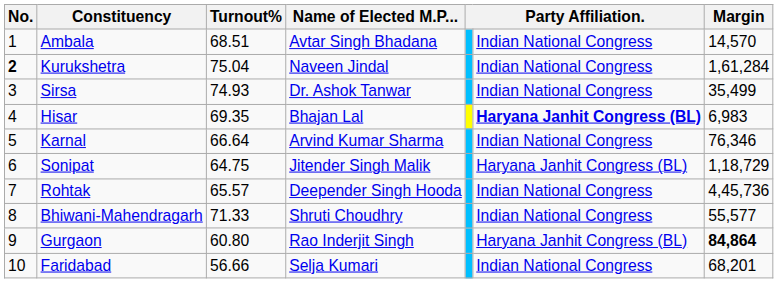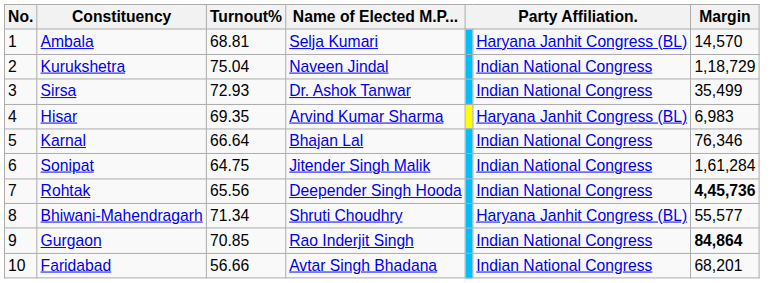Ambala | Turnout%: 68.51 -> 68.81
Ambala | Name of Elected M.P...: Avtar Singh Bhadana -> Selja Kumari
Ambala | column 6: Indian National Congress -> Haryana Janhit Congress (BL)
Kurukshetra | No.: bold -> normal
Kurukshetra | Margin: 1,61,284 -> 1,18,729
Sirsa | Turnout%: 74.93 -> 72.93
Hisar | Name of Elected M.P...: Bhajan Lal -> Arvind Kumar Sharma
Hisar | column 6: bold -> normal
Karnal | Name of Elected M.P...: Arvind Kumar Sharma -> Bhajan Lal
Sonipat | column 6: Haryana Janhit Congress (BL) -> Indian National Congress
Sonipat | Margin: 1,18,729 -> 1,61,284
Rohtak | Turnout%: 65.57 -> 65.56
Rohtak | Margin: normal -> bold
Bhiwani-Mahendragarh | Turnout%: 71.33 -> 71.34
Bhiwani-Mahendragarh | column 6: Indian National Congress -> Haryana Janhit Congress (BL)
Gurgaon | Turnout%: 60.80 -> 70.85
Gurgaon | column 6: Haryana Janhit Congress (BL) -> Indian National Congress
Faridabad | Name of Elected M.P...: Selja Kumari -> Avtar Singh Bhadana
